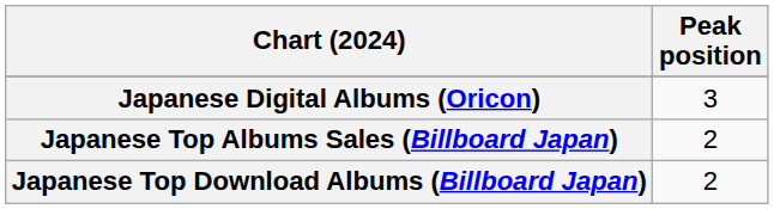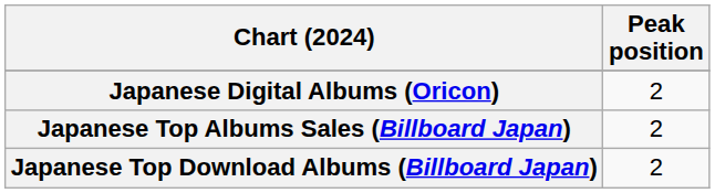Japanese Digital Albums (Oricon) | Peak position: 3 -> 2
